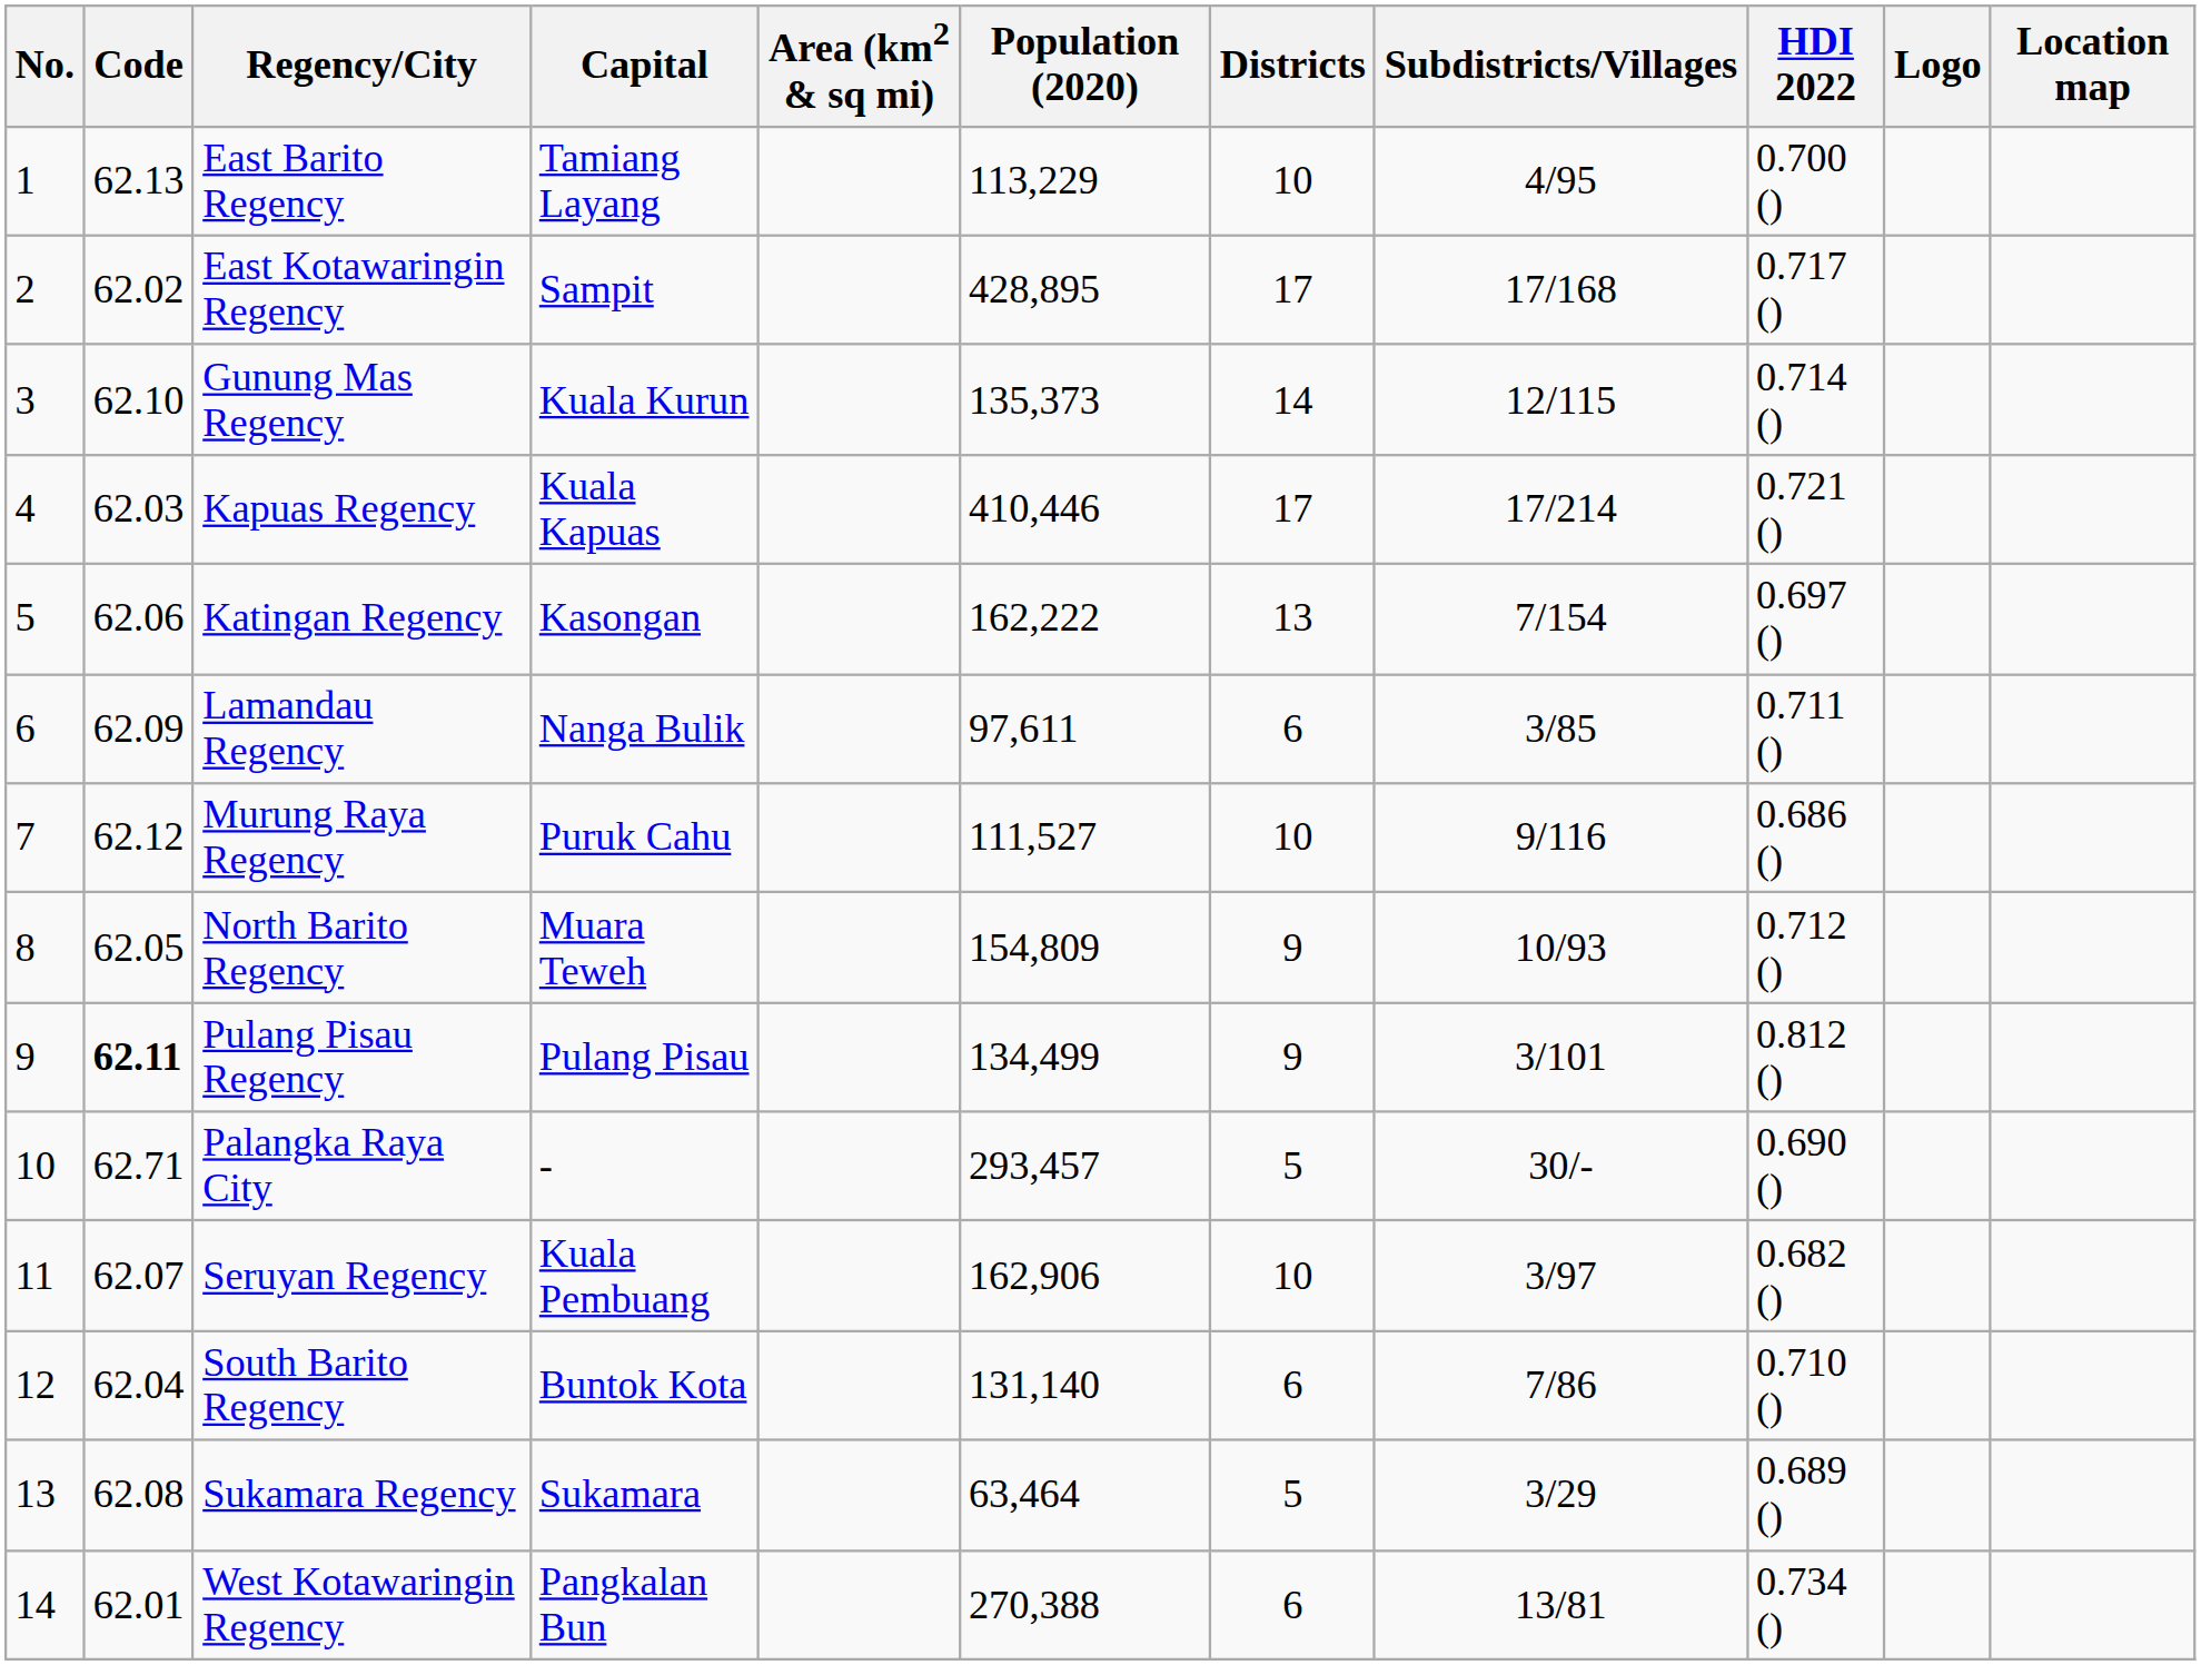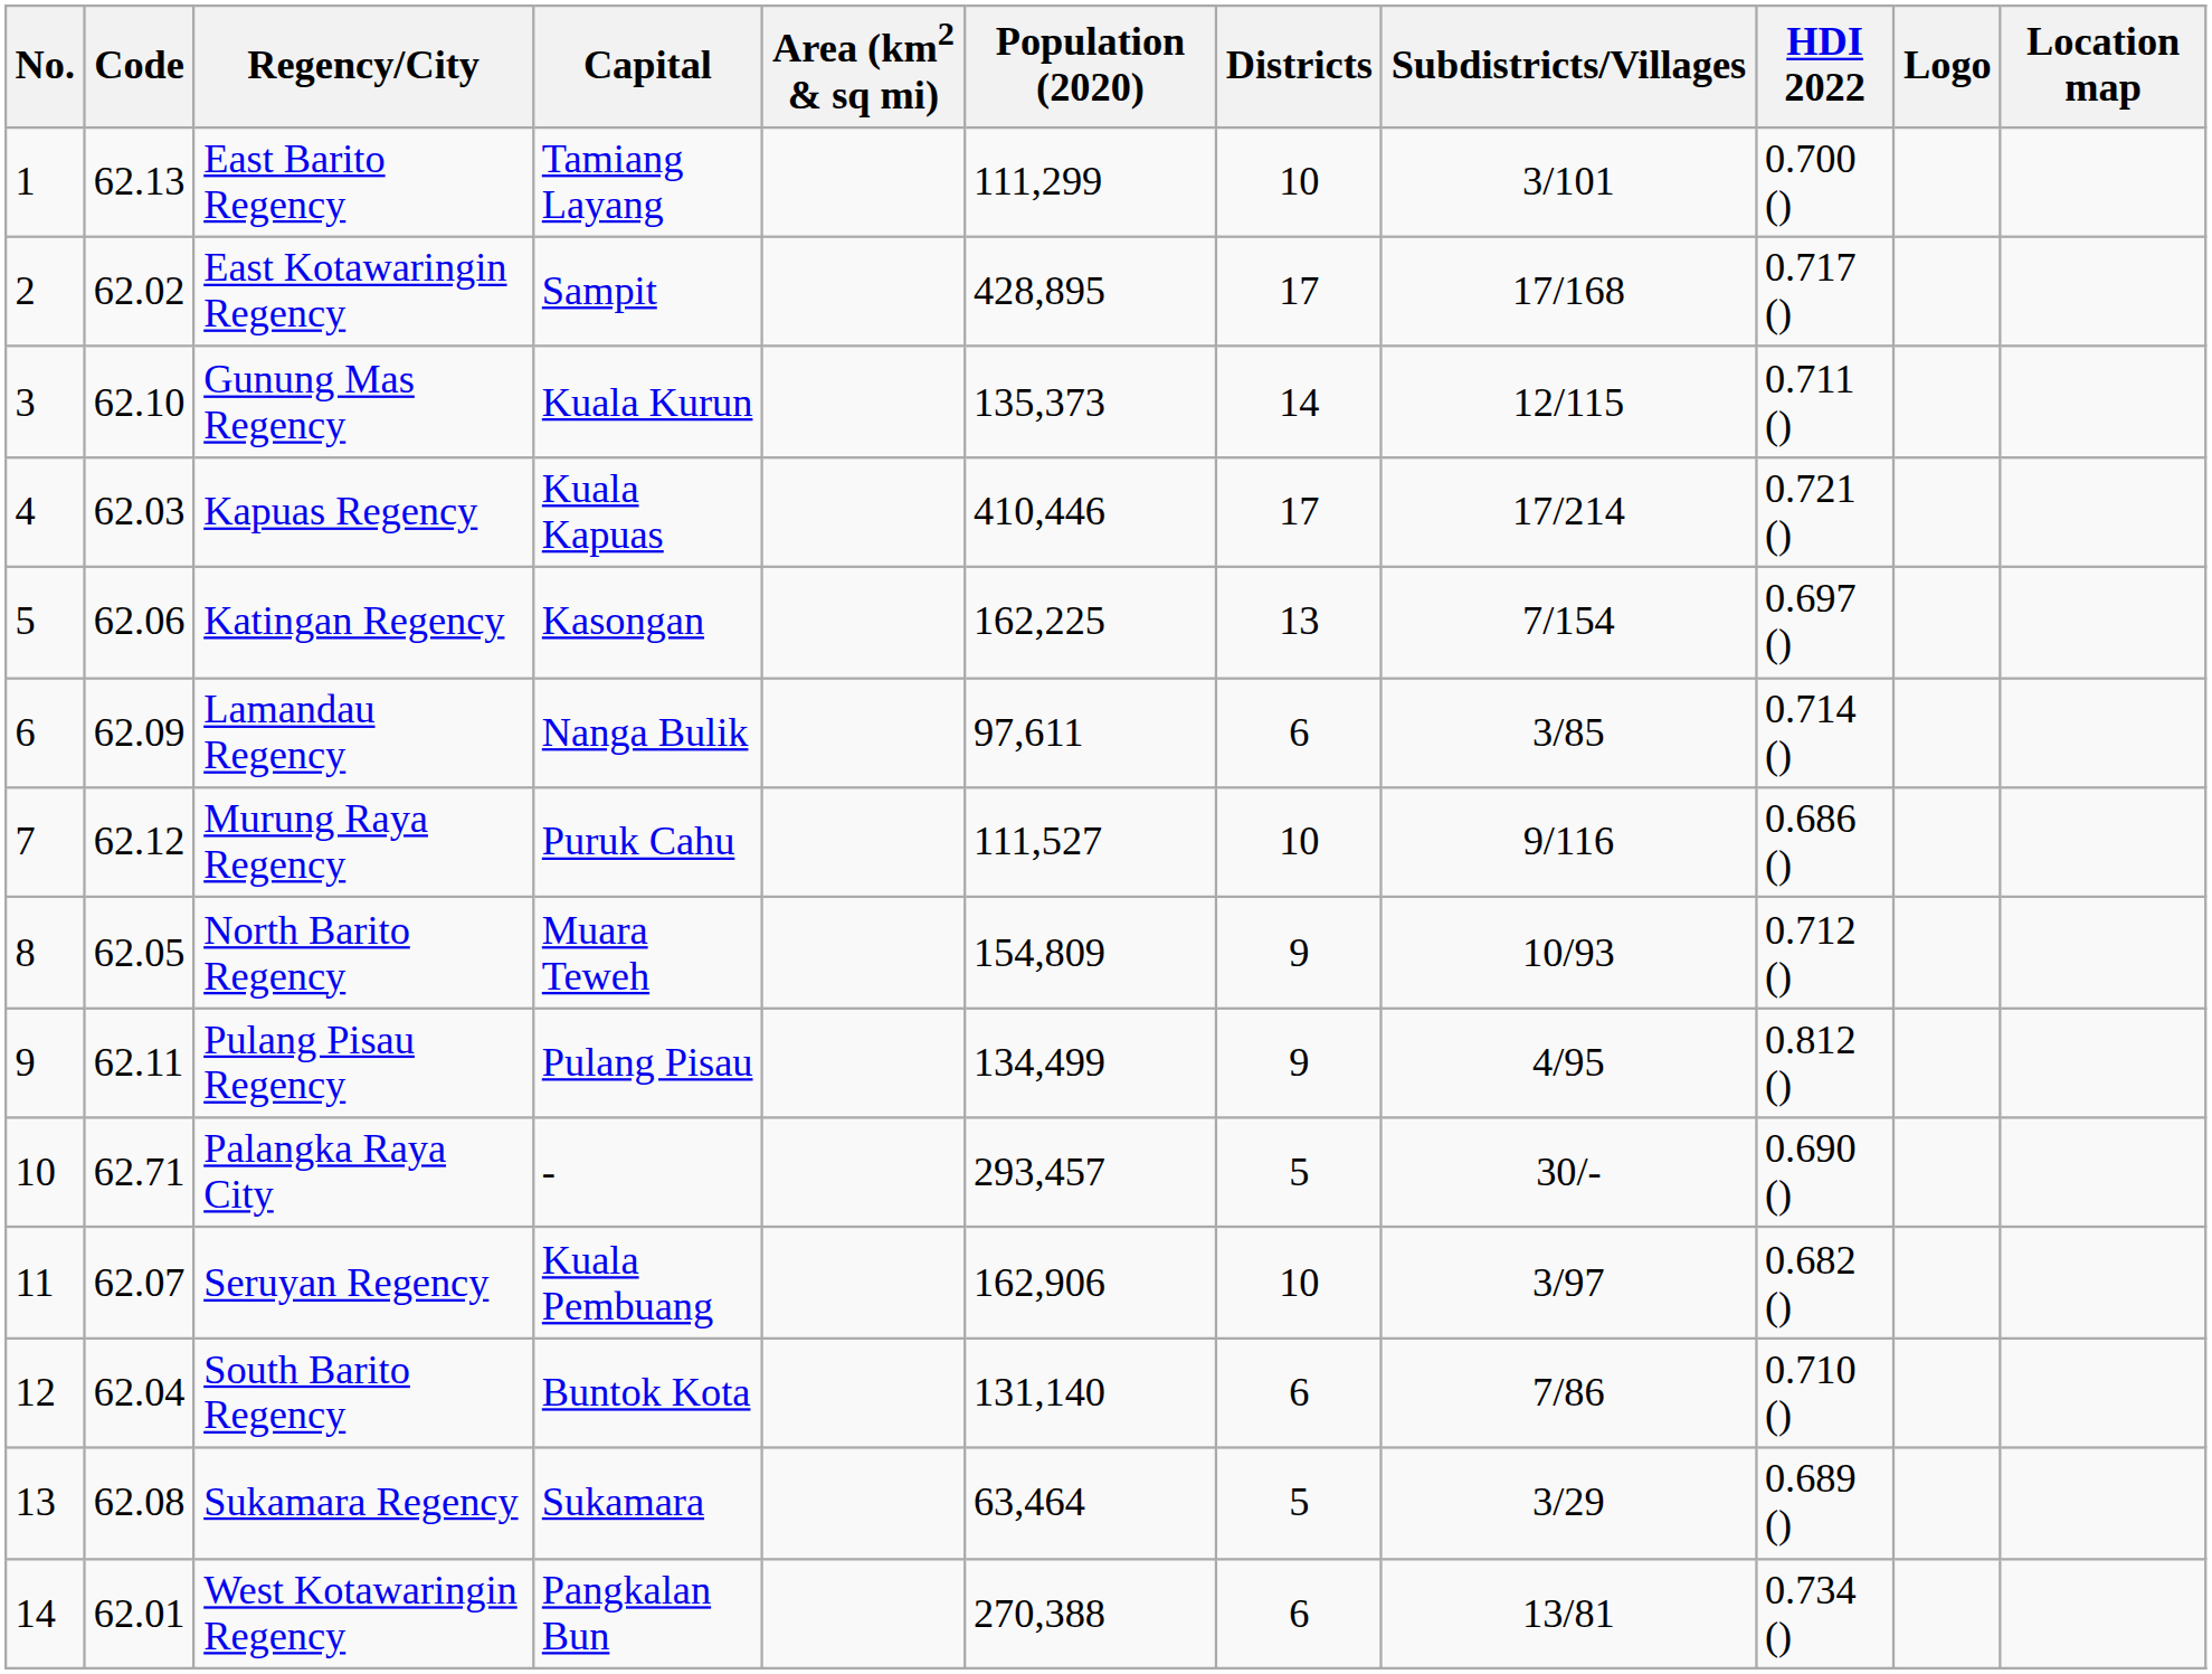East Barito Regency | Population (2020): 113,229 -> 111,299
East Barito Regency | Subdistricts/Villages: 4/95 -> 3/101
Gunung Mas Regency | HDI 2022: 0.714 () -> 0.711 ()
Katingan Regency | Population (2020): 162,222 -> 162,225
Lamandau Regency | HDI 2022: 0.711 () -> 0.714 ()
Pulang Pisau Regency | Code: bold -> normal
Pulang Pisau Regency | Subdistricts/Villages: 3/101 -> 4/95
